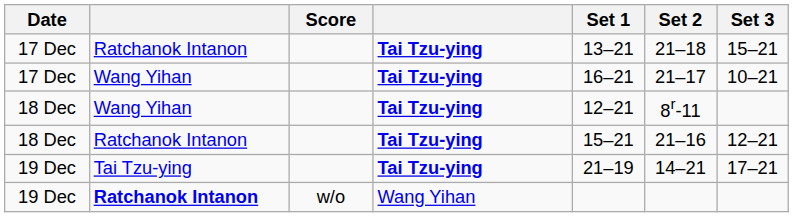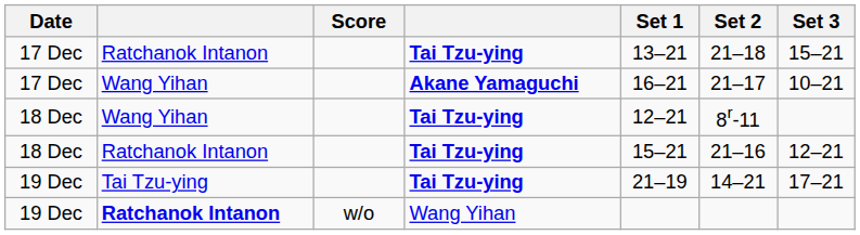17 Dec / Wang Yihan | column 4: Tai Tzu-ying -> Akane Yamaguchi
